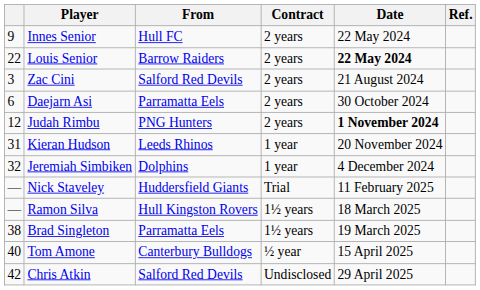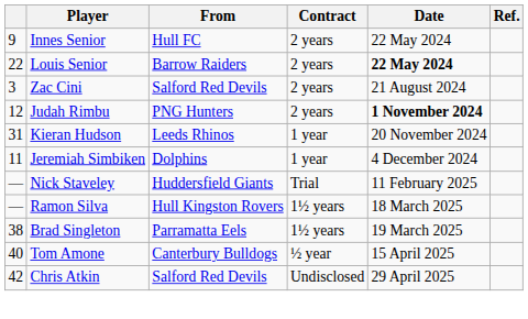- row: 6 | Daejarn Asi | Parramatta Eels | 2 years | 30 October 2024
Jeremiah Simbiken | column 1: 32 -> 11
